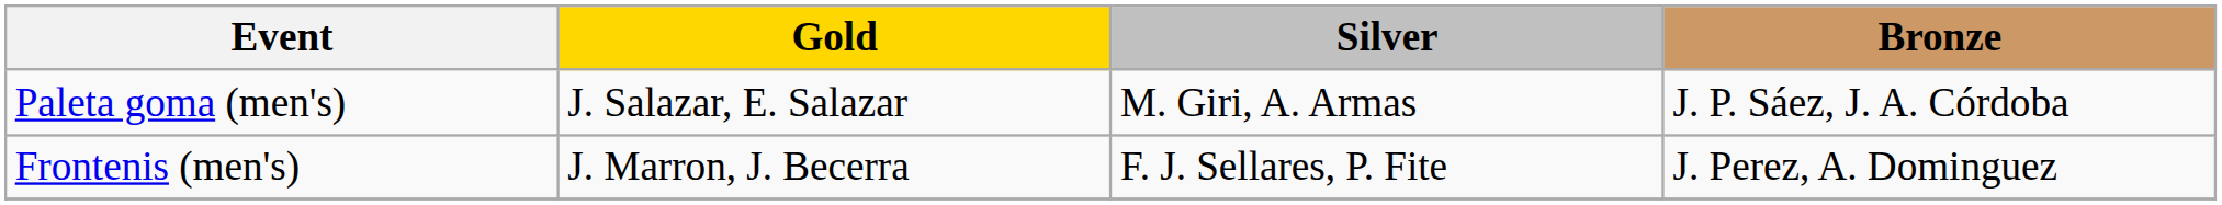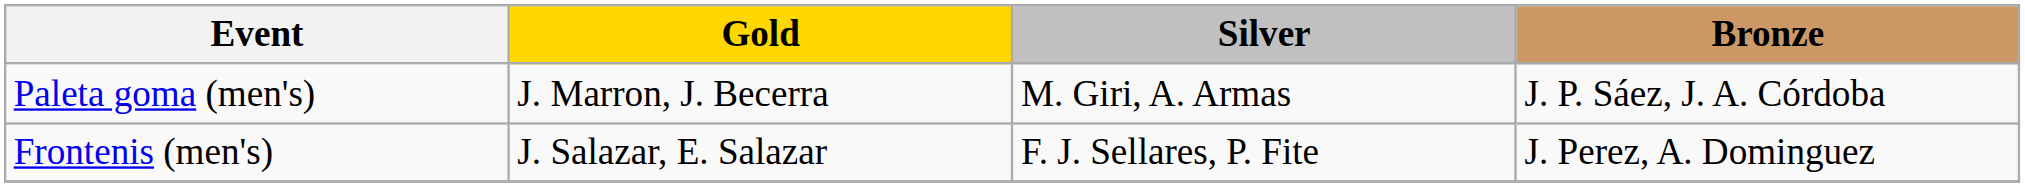Paleta goma (men's) | Gold: J. Salazar, E. Salazar -> J. Marron, J. Becerra
Frontenis (men's) | Gold: J. Marron, J. Becerra -> J. Salazar, E. Salazar
